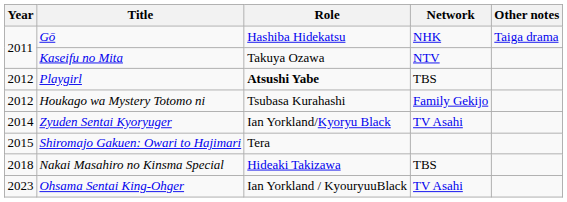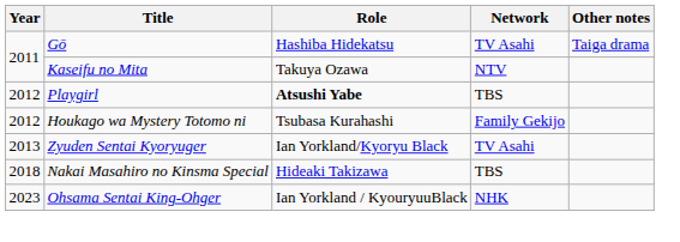Gō | Network: NHK -> TV Asahi
Zyuden Sentai Kyoryuger | Year: 2014 -> 2013
- row: 2015 | Shiromajo Gakuen: Owari to Hajimari | Tera
Ohsama Sentai King-Ohger | Network: TV Asahi -> NHK
